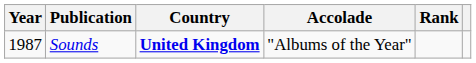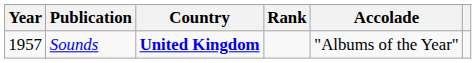columns swapped: Accolade <-> Rank
Sounds | Year: 1987 -> 1957
